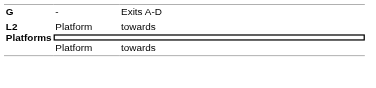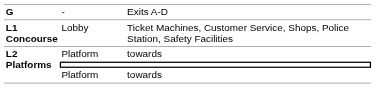+ row: L1 Concourse | Lobby | Ticket Machines, Customer Service, Shops, Police Station, Safety Facilities
